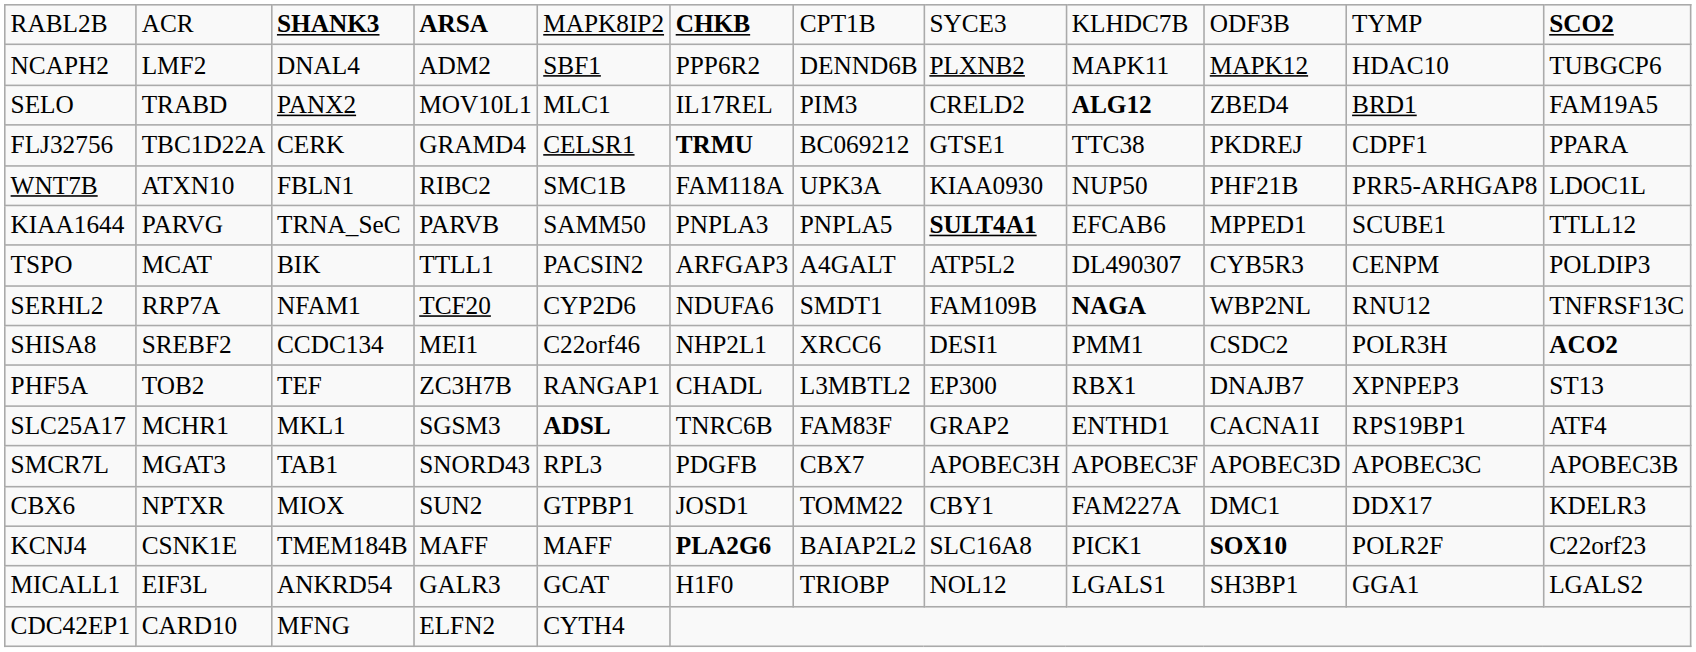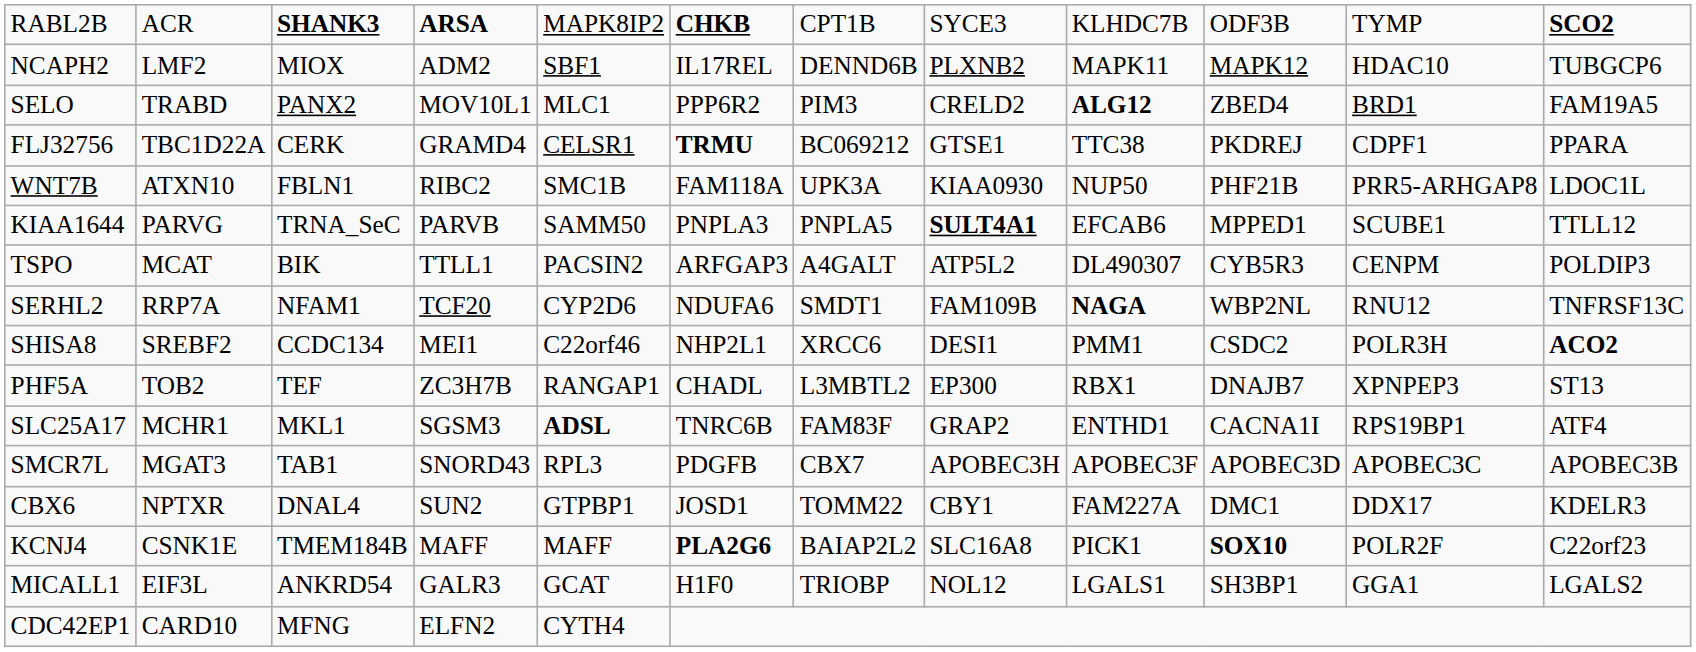NCAPH2 | column 3: DNAL4 -> MIOX
NCAPH2 | column 6: PPP6R2 -> IL17REL
SELO | column 6: IL17REL -> PPP6R2
CBX6 | column 3: MIOX -> DNAL4
